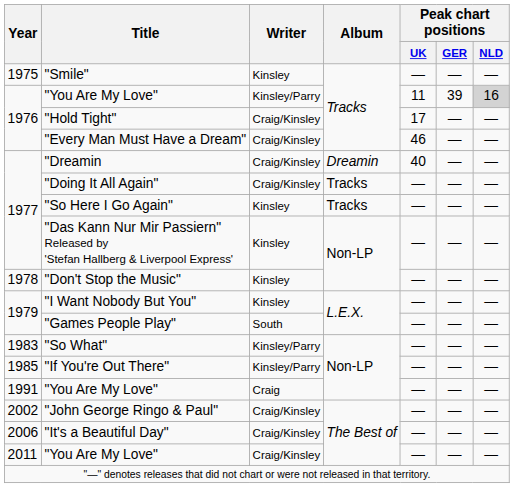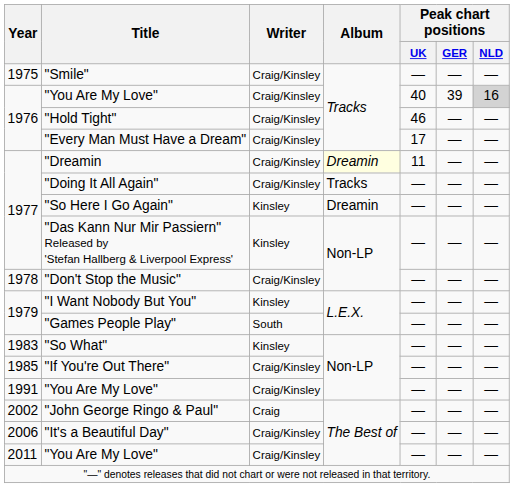"Smile" | Writer: Kinsley -> Craig/Kinsley
1976 / "You Are My Love" | Writer: Kinsley/Parry -> Craig/Kinsley
1976 / "You Are My Love" | Peak chart positions / UK: 11 -> 40
"Hold Tight" | Peak chart positions / UK: 17 -> 46
"Every Man Must Have a Dream" | Peak chart positions / UK: 46 -> 17
"Dreamin | Album: no background -> lightyellow background
"Dreamin | Peak chart positions / UK: 40 -> 11
"So Here I Go Again" | Album: Tracks -> Dreamin
"Don't Stop the Music" | Writer: Kinsley -> Craig/Kinsley
"So What" | Writer: Kinsley/Parry -> Kinsley
"If You're Out There" | Writer: Kinsley/Parry -> Craig/Kinsley
1991 / "You Are My Love" | Writer: Craig -> Craig/Kinsley
"John George Ringo & Paul" | Writer: Craig/Kinsley -> Craig
